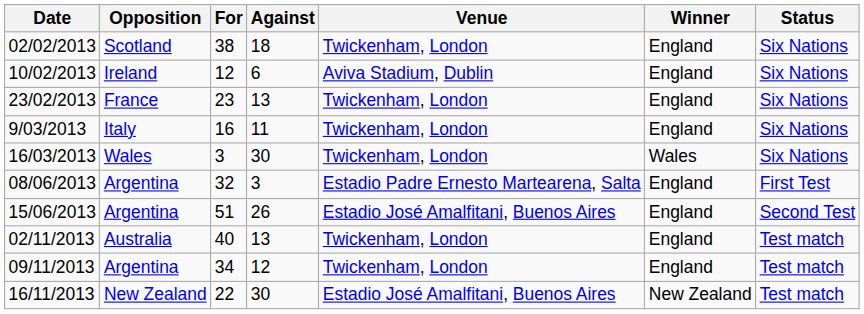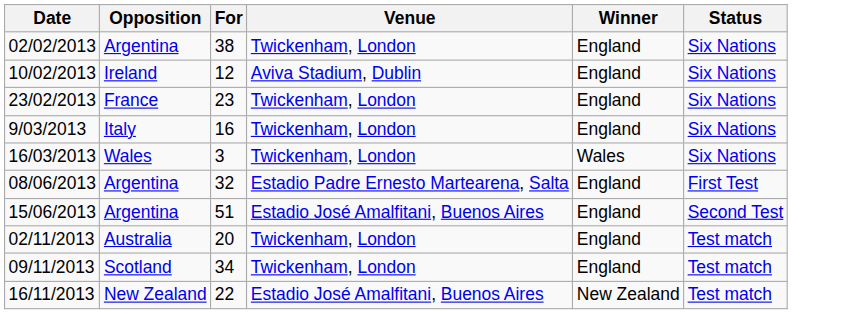- column: Against | 18 | 6 | 13 | 11 | 30 | 3 | 26 | 13 | 12 | 30
02/02/2013 | Opposition: Scotland -> Argentina
02/11/2013 | For: 40 -> 20
09/11/2013 | Opposition: Argentina -> Scotland
